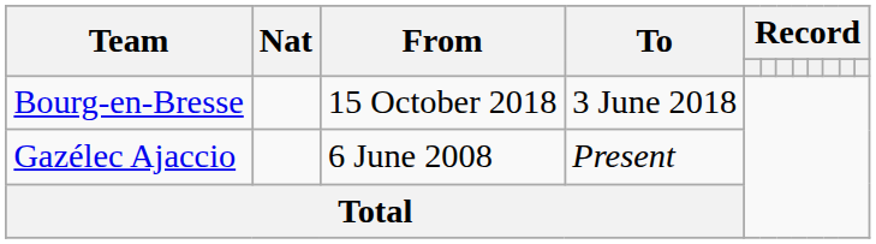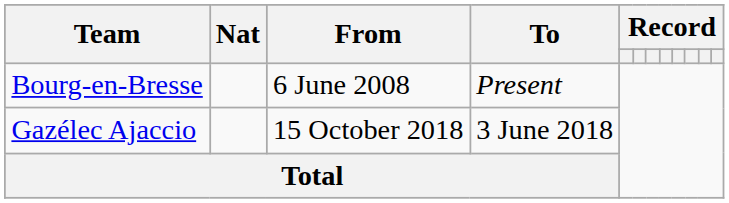Bourg-en-Bresse | From: 15 October 2018 -> 6 June 2008
Bourg-en-Bresse | To: 3 June 2018 -> Present
Gazélec Ajaccio | From: 6 June 2008 -> 15 October 2018
Gazélec Ajaccio | To: Present -> 3 June 2018
